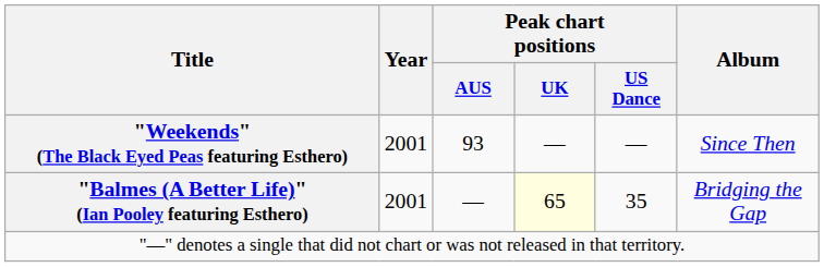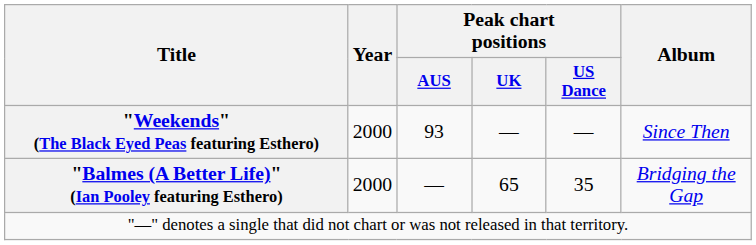"Weekends" (The Black Eyed Peas featuring Esthero) | Year: 2001 -> 2000
"Balmes (A Better Life)" (Ian Pooley featuring Esthero) | Year: 2001 -> 2000
"Balmes (A Better Life)" (Ian Pooley featuring Esthero) | Peak chart positions / UK: lightyellow background -> no background
